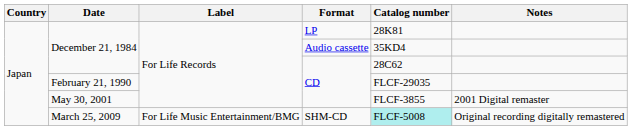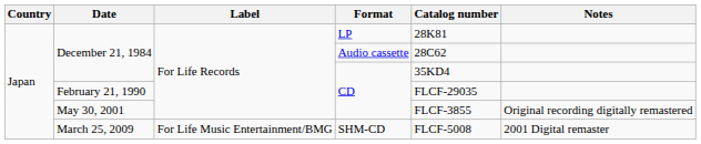December 21, 1984 / Audio cassette | Catalog number: 35KD4 -> 28C62
December 21, 1984 / CD | Catalog number: 28C62 -> 35KD4
May 30, 2001 | Notes: 2001 Digital remaster -> Original recording digitally remastered
March 25, 2009 | Catalog number: paleturquoise background -> no background
March 25, 2009 | Notes: Original recording digitally remastered -> 2001 Digital remaster
